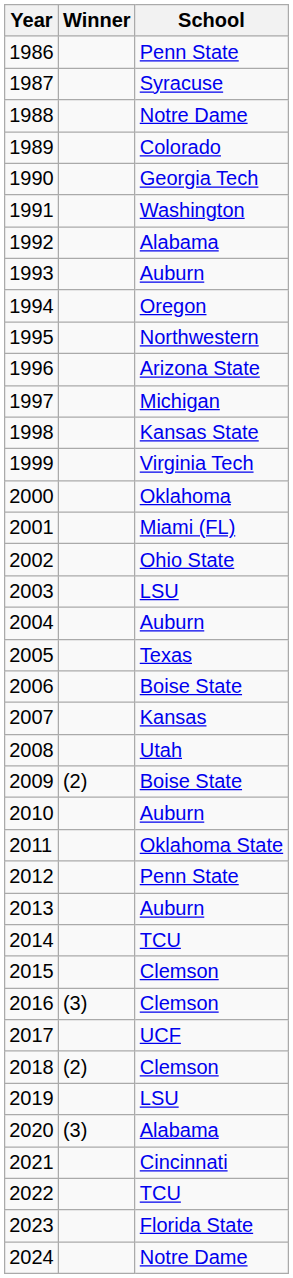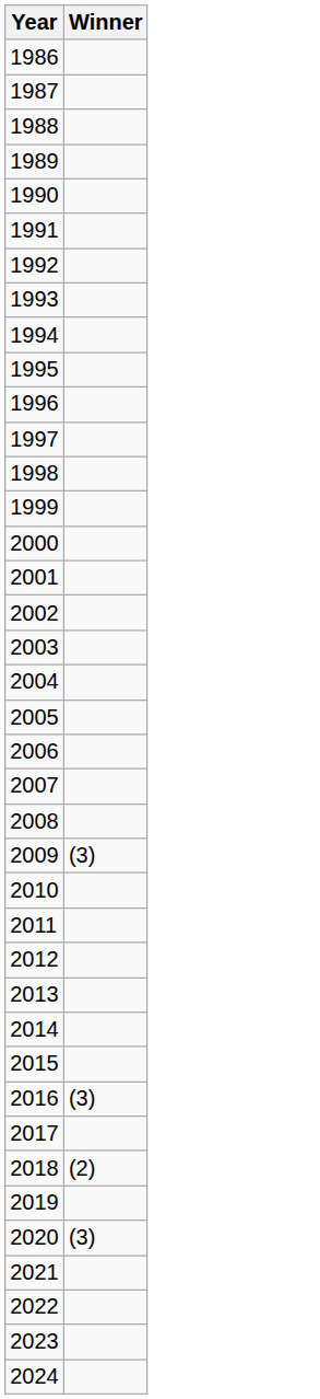- column: School | Penn State | Syracuse | Notre Dame | Colorado | Georgia Tech | Washington | Alabama | Auburn | Oregon | Northwestern | Arizona State | Michigan | Kansas State | Virginia Tech | Oklahoma | Miami (FL) | Ohio State | LSU | Auburn | Texas | Boise State | Kansas | Utah | Boise State | Auburn | Oklahoma State | Penn State | Auburn | TCU | Clemson | Clemson | UCF | Clemson | LSU | Alabama | Cincinnati | TCU | Florida State | Notre Dame
2009 | Winner: (2) -> (3)
